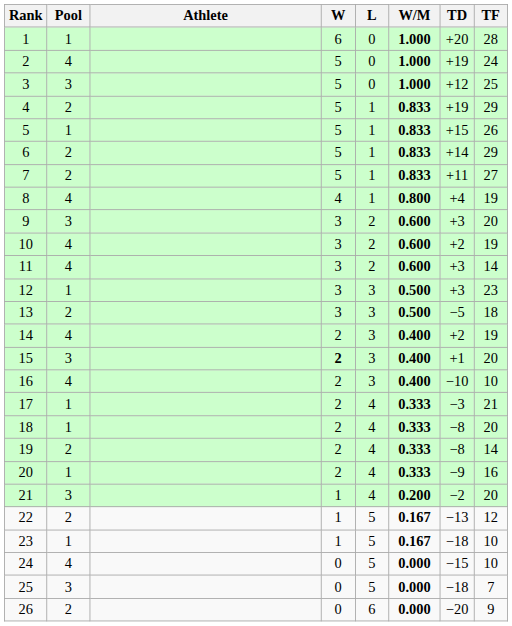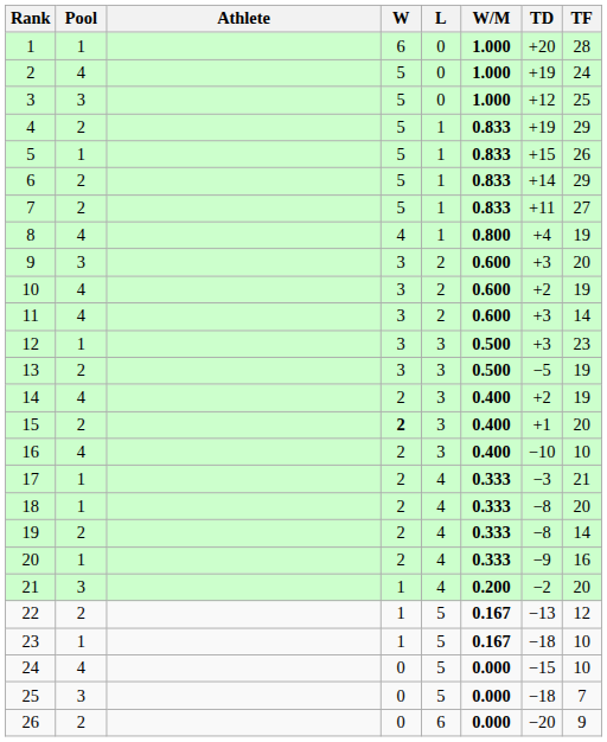13 | TF: 18 -> 19
15 | Pool: 3 -> 2
